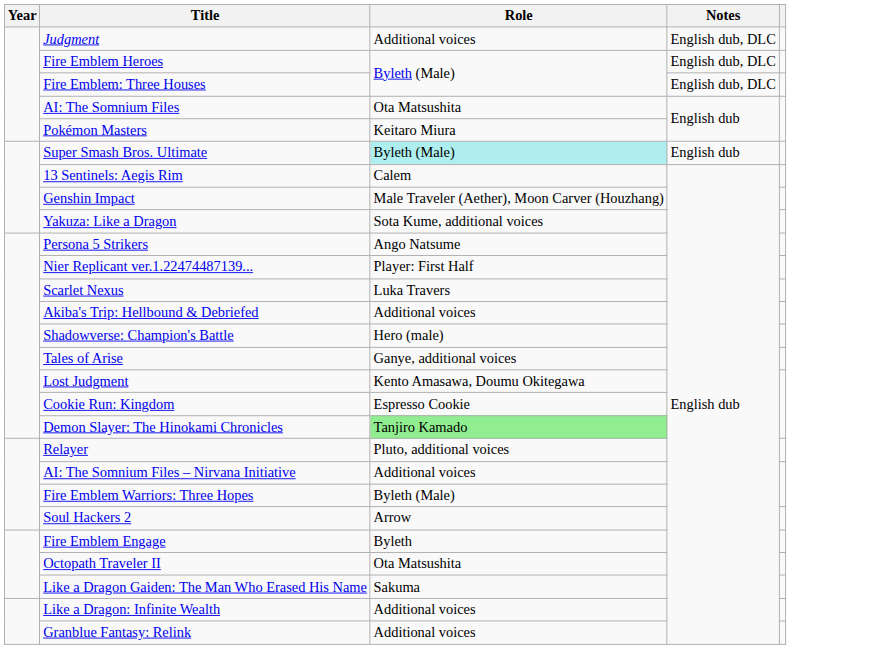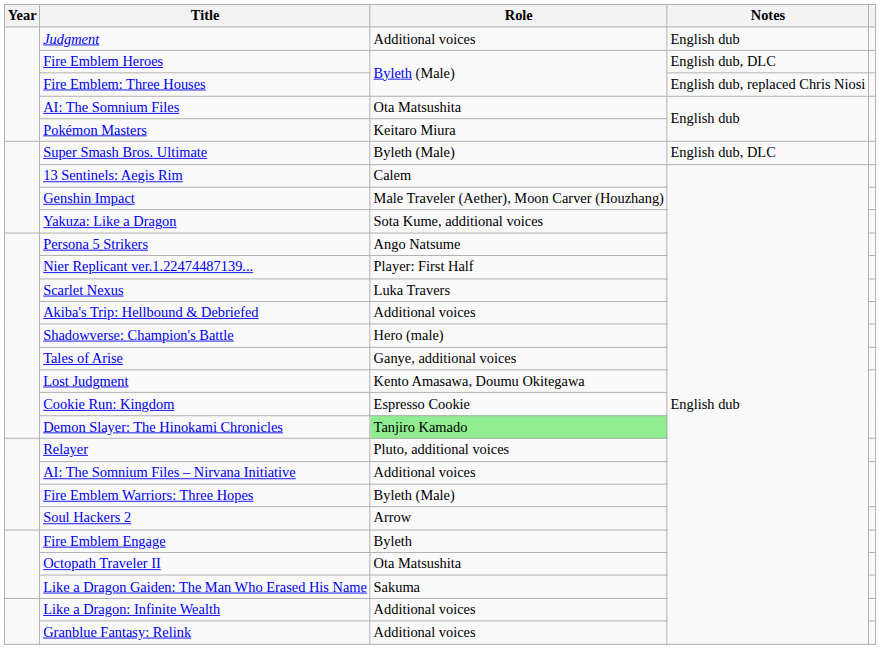Judgment | Notes: English dub, DLC -> English dub
Fire Emblem: Three Houses | Notes: English dub, DLC -> English dub, replaced Chris Niosi
Super Smash Bros. Ultimate | Role: paleturquoise background -> no background
Super Smash Bros. Ultimate | Notes: English dub -> English dub, DLC
